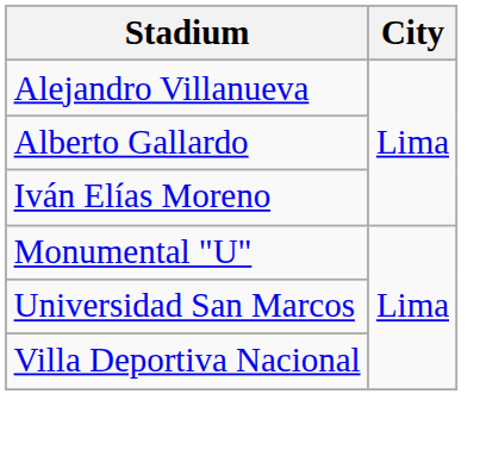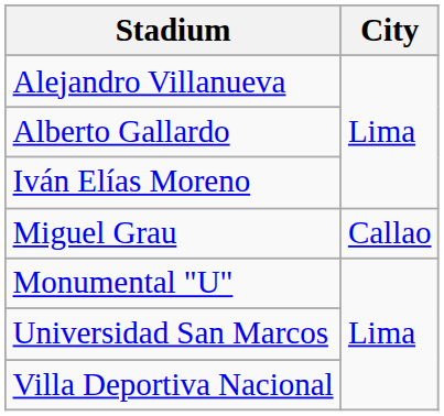+ row: Miguel Grau | Callao
